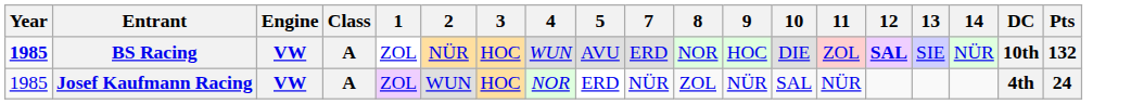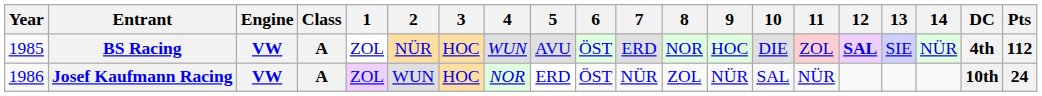+ column: 6 | ÖST | ÖST
BS Racing | Year: bold -> normal
BS Racing | DC: 10th -> 4th
BS Racing | Pts: 132 -> 112
Josef Kaufmann Racing | Year: 1985 -> 1986
Josef Kaufmann Racing | DC: 4th -> 10th
